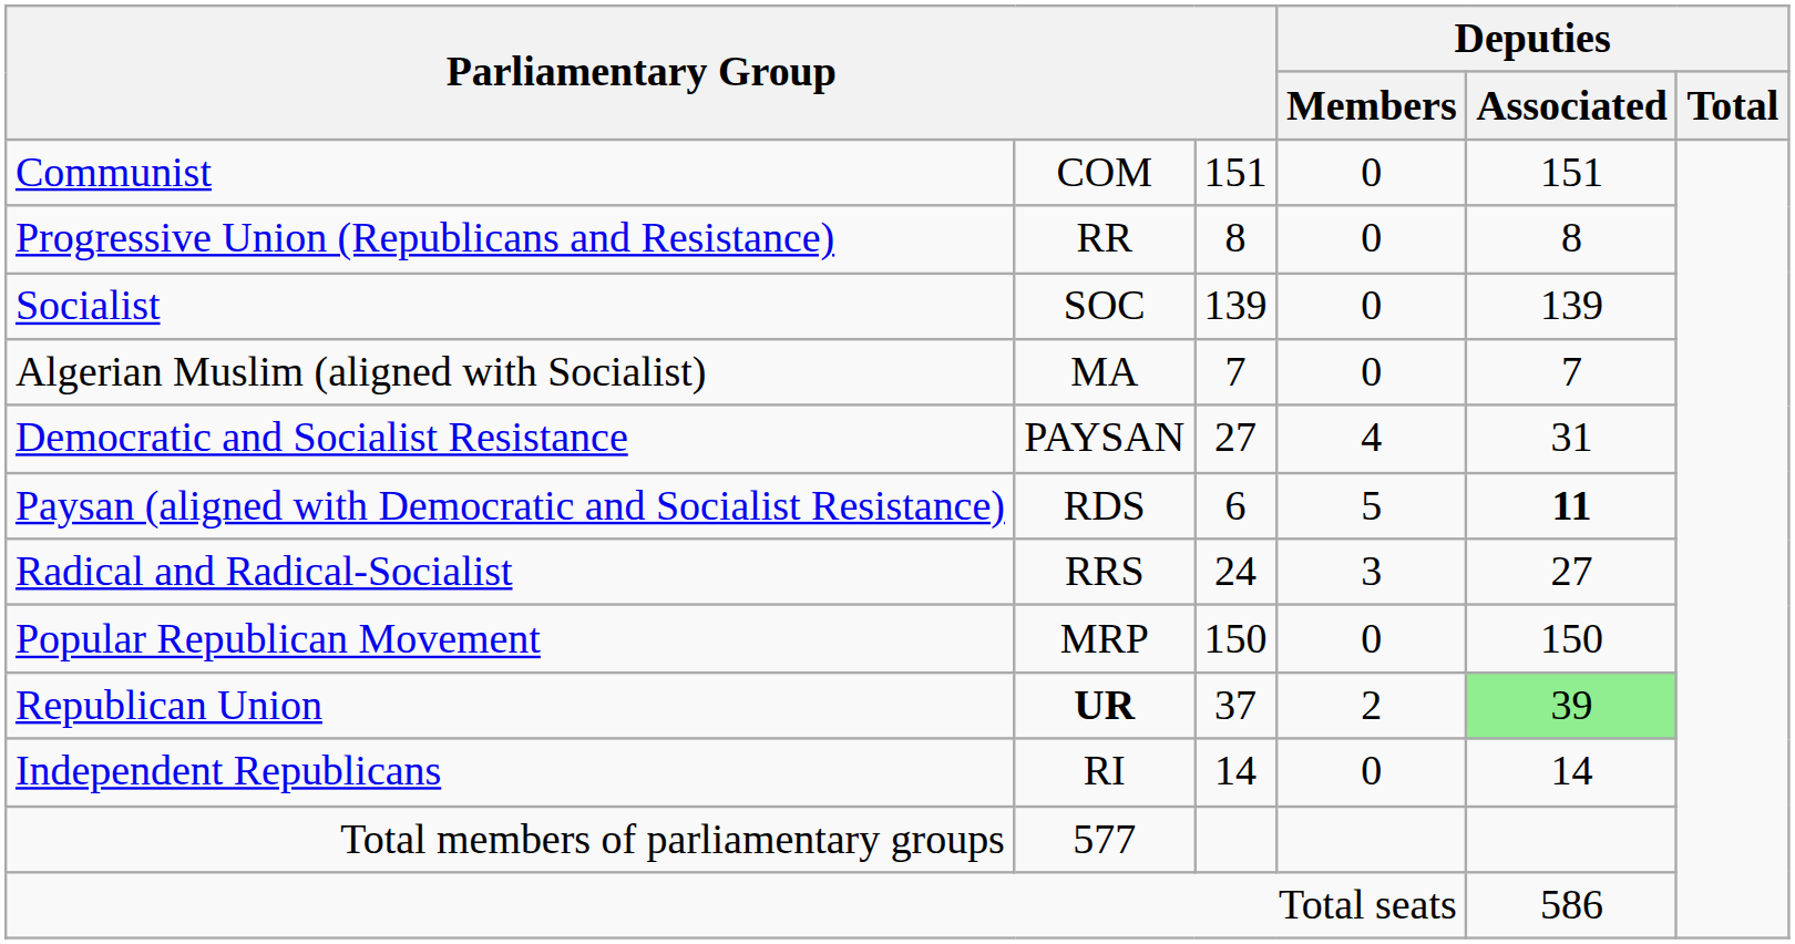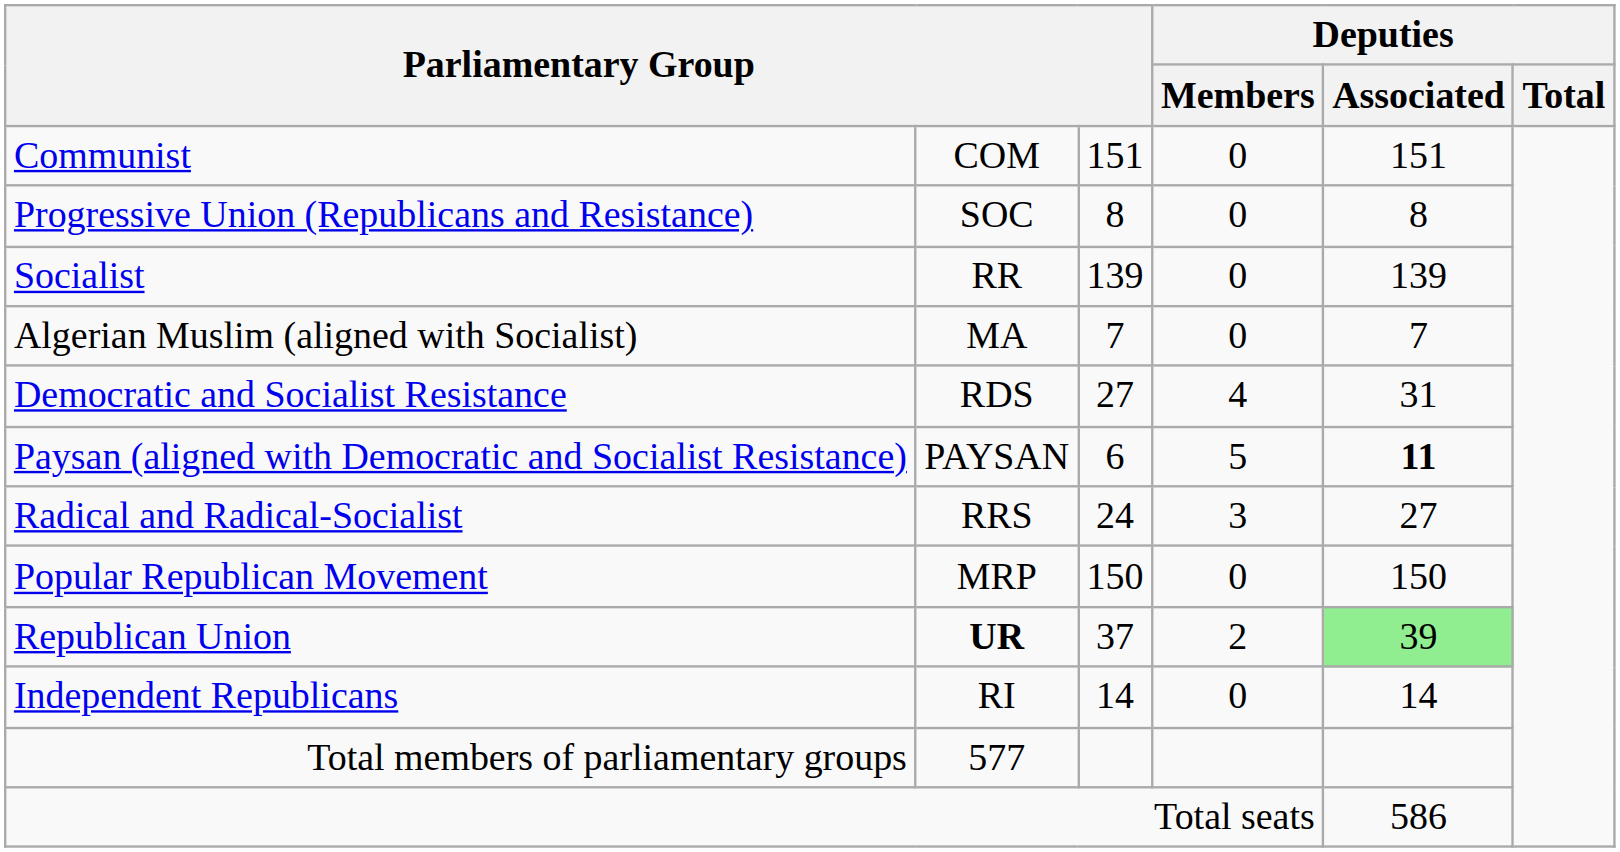Progressive Union (Republicans and Resistance) | column 2: RR -> SOC
Socialist | column 2: SOC -> RR
Democratic and Socialist Resistance | column 2: PAYSAN -> RDS
Paysan (aligned with Democratic and Socialist Resistance) | column 2: RDS -> PAYSAN
